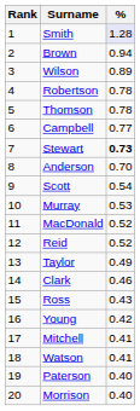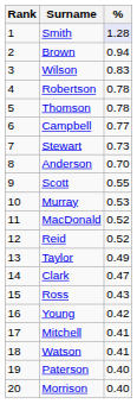Wilson | %: 0.89 -> 0.83
Stewart | %: bold -> normal
Scott | %: 0.54 -> 0.55
Clark | %: 0.46 -> 0.47
